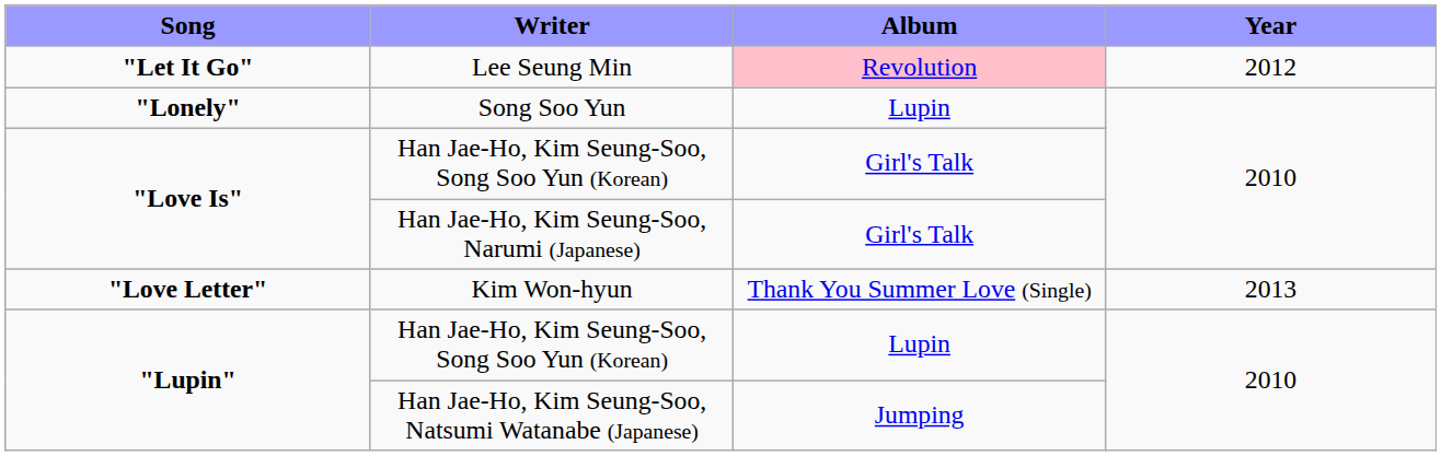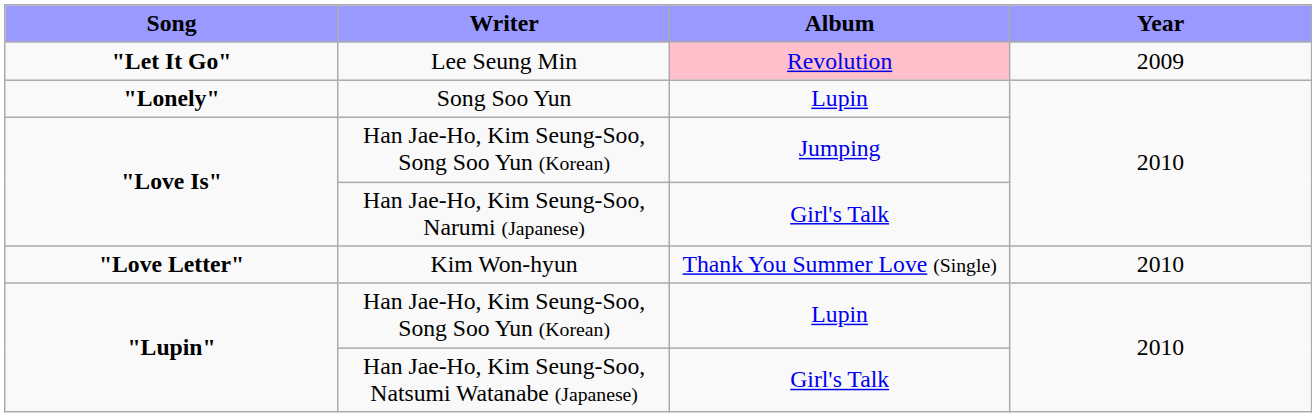Lee Seung Min | Year: 2012 -> 2009
"Love Is" / Han Jae-Ho, Kim Seung-Soo, Song Soo Yun (Korean) | Album: Girl's Talk -> Jumping
Kim Won-hyun | Year: 2013 -> 2010
Han Jae-Ho, Kim Seung-Soo, Natsumi Watanabe (Japanese) | Album: Jumping -> Girl's Talk
